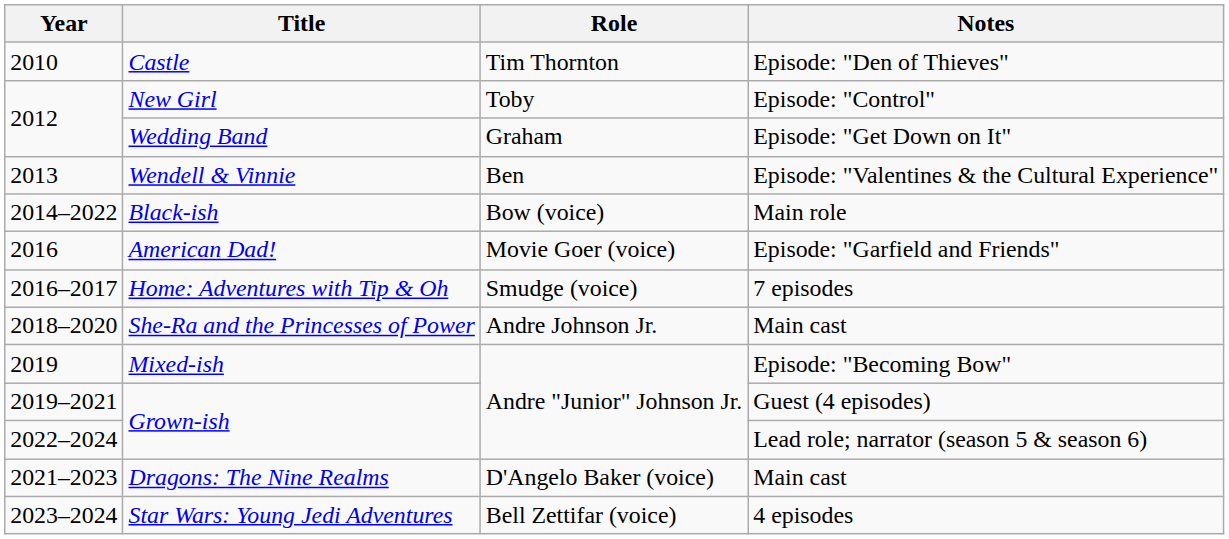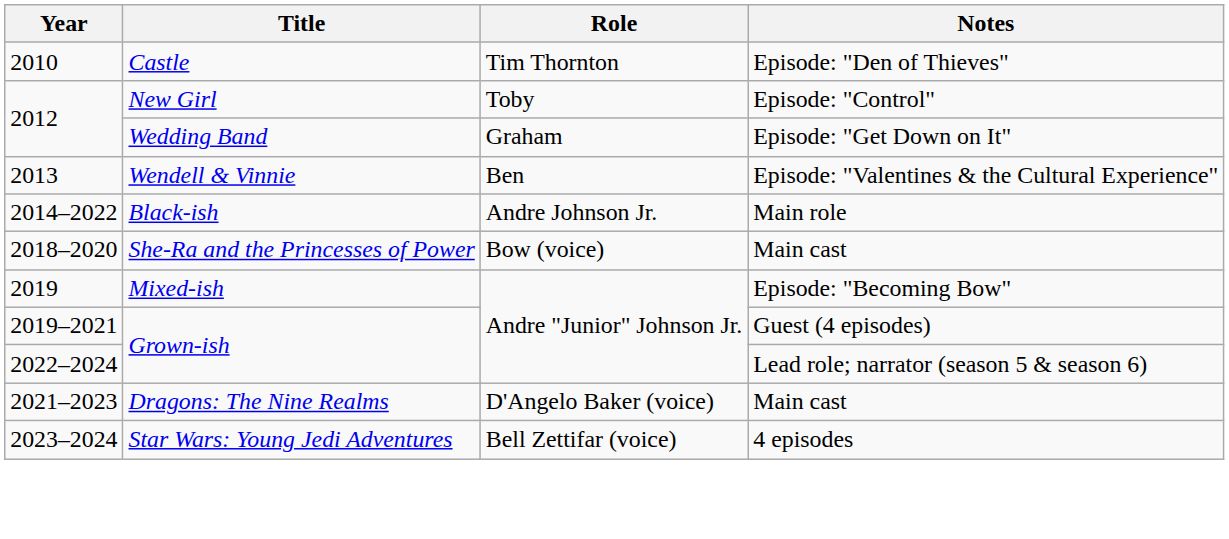Black-ish | Role: Bow (voice) -> Andre Johnson Jr.
- row: 2016 | American Dad! | Movie Goer (voice) | Episode: "Garfield and Friends"
- row: 2016–2017 | Home: Adventures with Tip & Oh | Smudge (voice) | 7 episodes
She-Ra and the Princesses of Power | Role: Andre Johnson Jr. -> Bow (voice)
